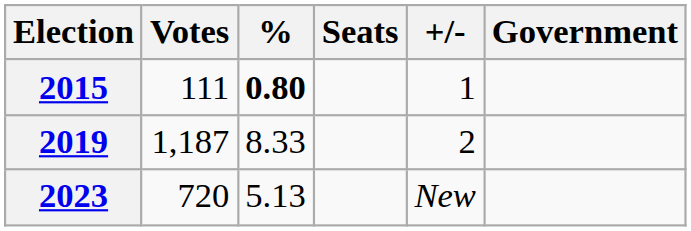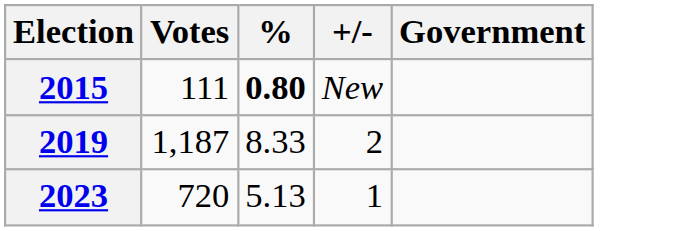- column: Seats
2015 | +/-: 1 -> New
2023 | +/-: New -> 1
